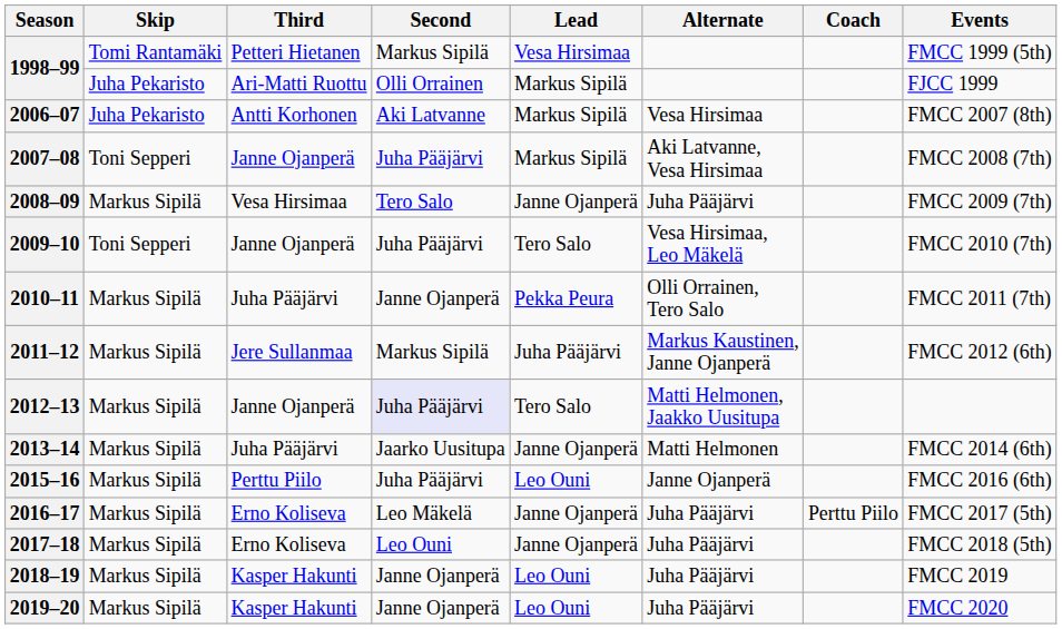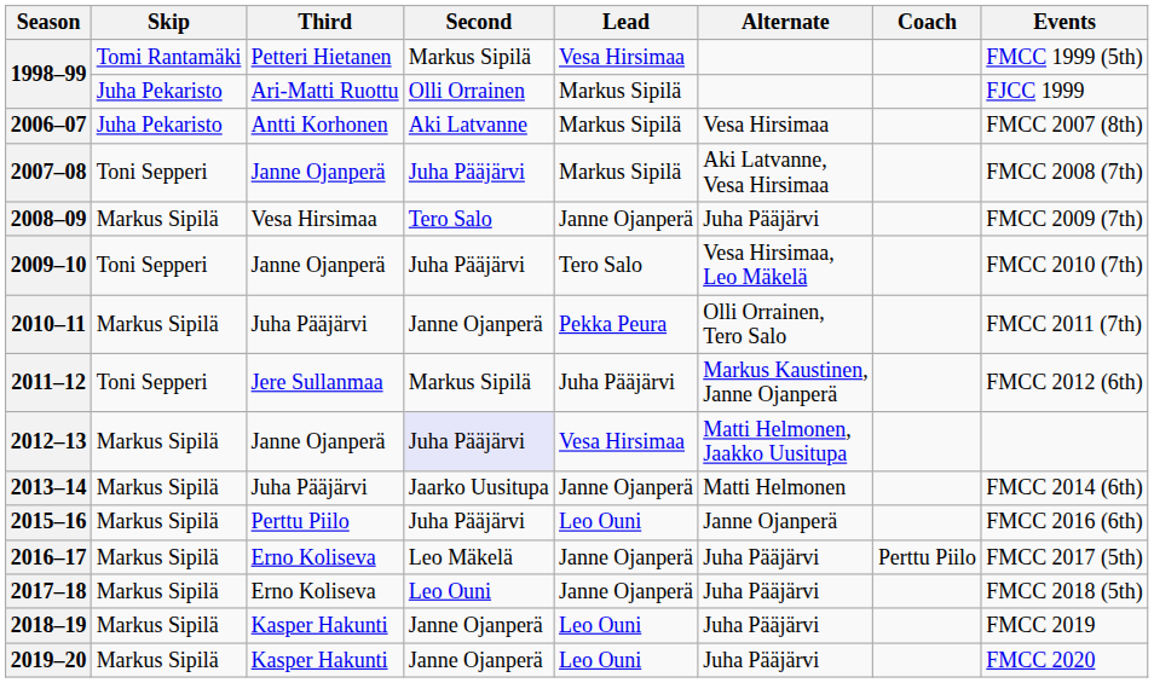2011–12 | Skip: Markus Sipilä -> Toni Sepperi
2012–13 | Lead: Tero Salo -> Vesa Hirsimaa
